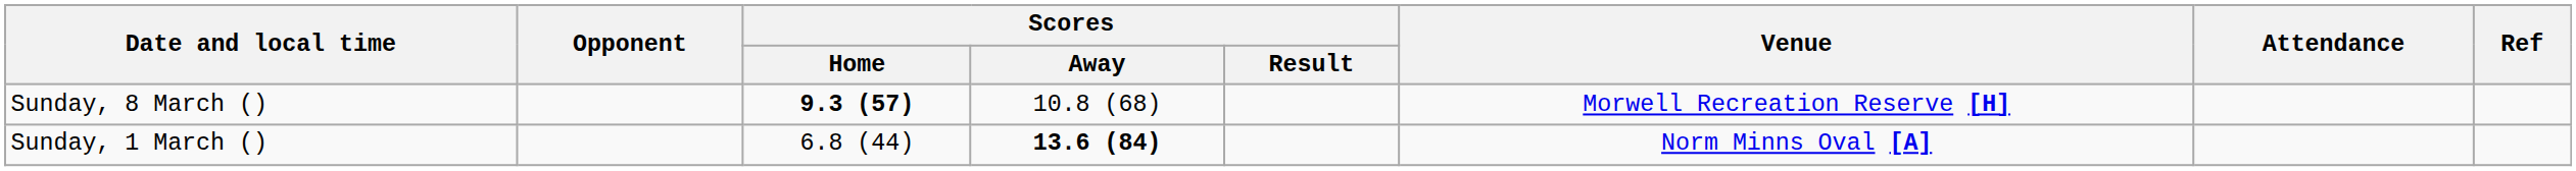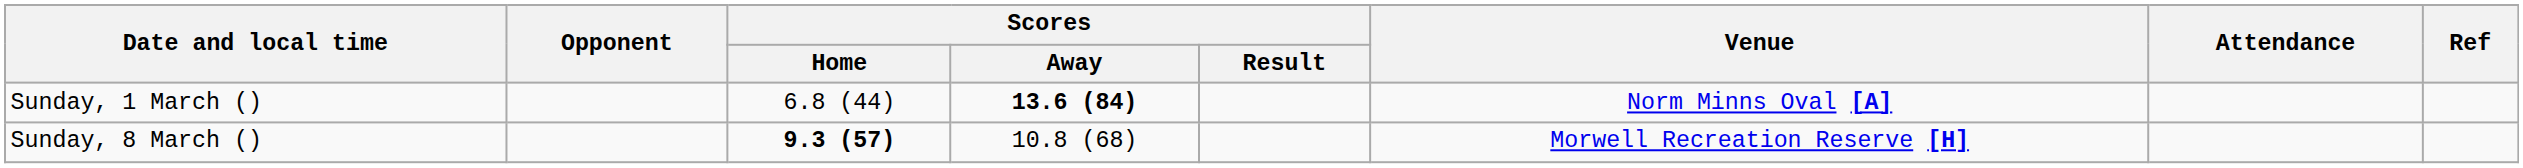rows swapped: Sunday, 1 March () <-> Sunday, 8 March ()
